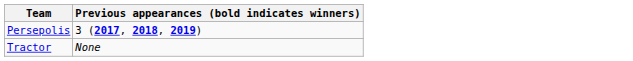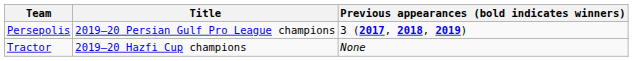+ column: Title | 2019–20 Persian Gulf Pro League champions | 2019–20 Hazfi Cup champions
